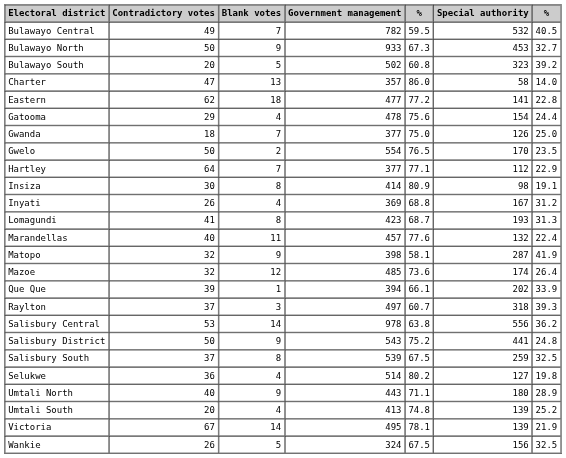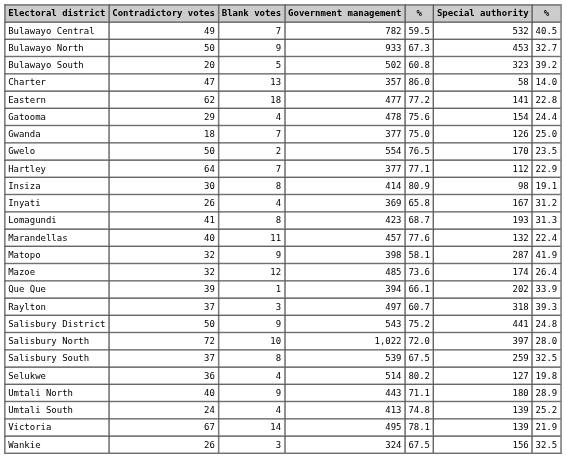Inyati | column 5: 68.8 -> 65.8
- row: Salisbury Central | 53 | 14 | 978 | 63.8 | 556 | 36.2
+ row: Salisbury North | 72 | 10 | 1,022 | 72.0 | 397 | 28.0
Umtali South | Contradictory votes: 20 -> 24
Wankie | Blank votes: 5 -> 3
